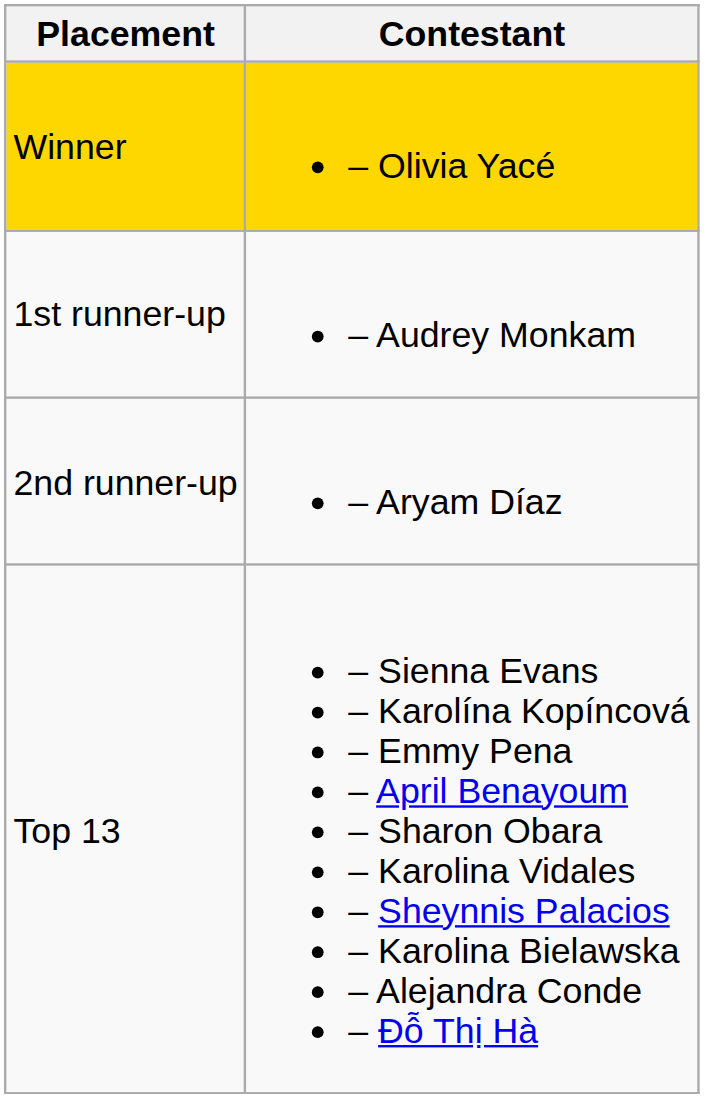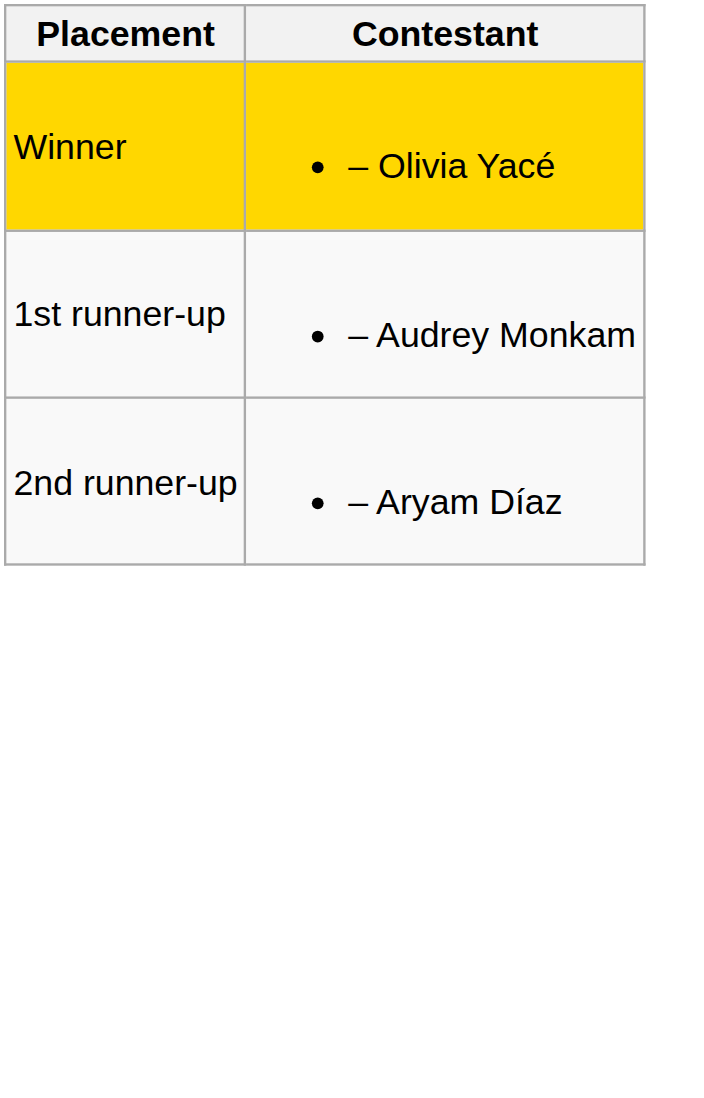- row: Top 13 | – Sienna Evans – Karolína Kopíncová – Emmy Pena – April Benayoum – Sharon Obara – Karolina Vidales – Sheynnis Palacios – Karolina Bielawska – Alejandra Conde – Đỗ Thị Hà
